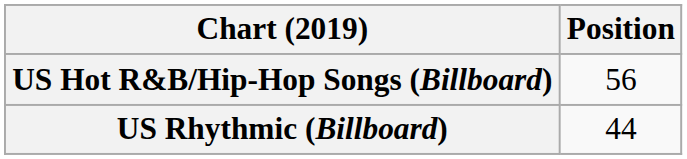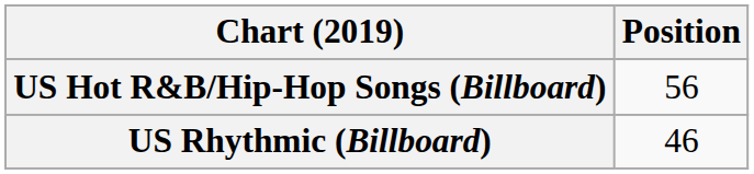US Rhythmic (Billboard) | Position: 44 -> 46
